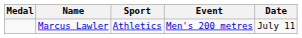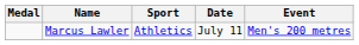columns swapped: Event <-> Date
